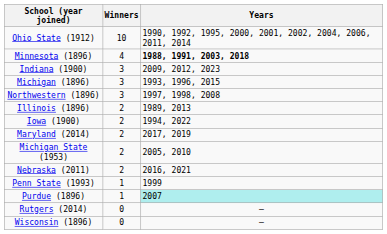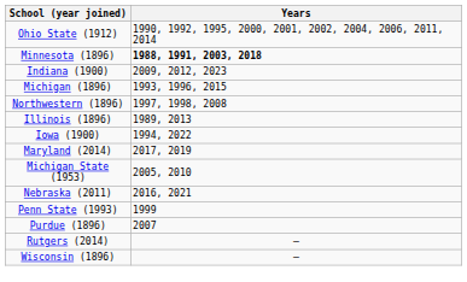- column: Winners | 10 | 4 | 3 | 3 | 3 | 2 | 2 | 2 | 2 | 2 | 1 | 1 | 0 | 0
Purdue (1896) | Years: paleturquoise background -> no background
